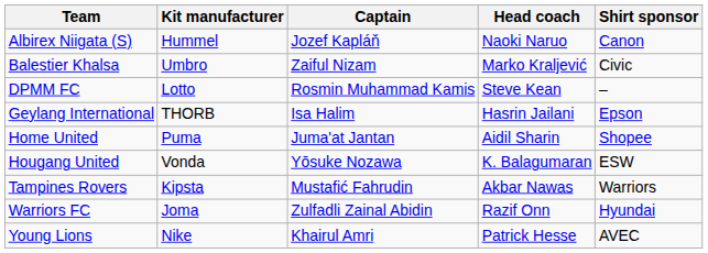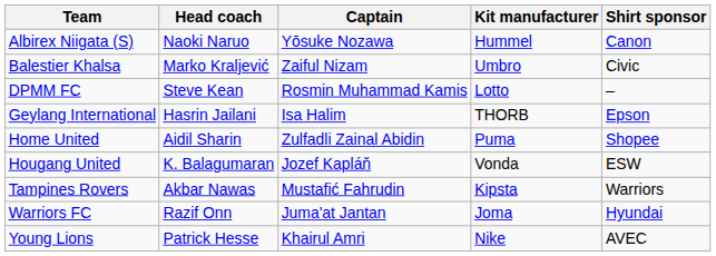columns swapped: Head coach <-> Kit manufacturer
Albirex Niigata (S) | Captain: Jozef Kapláň -> Yōsuke Nozawa
Home United | Captain: Juma'at Jantan -> Zulfadli Zainal Abidin
Hougang United | Captain: Yōsuke Nozawa -> Jozef Kapláň
Warriors FC | Captain: Zulfadli Zainal Abidin -> Juma'at Jantan
